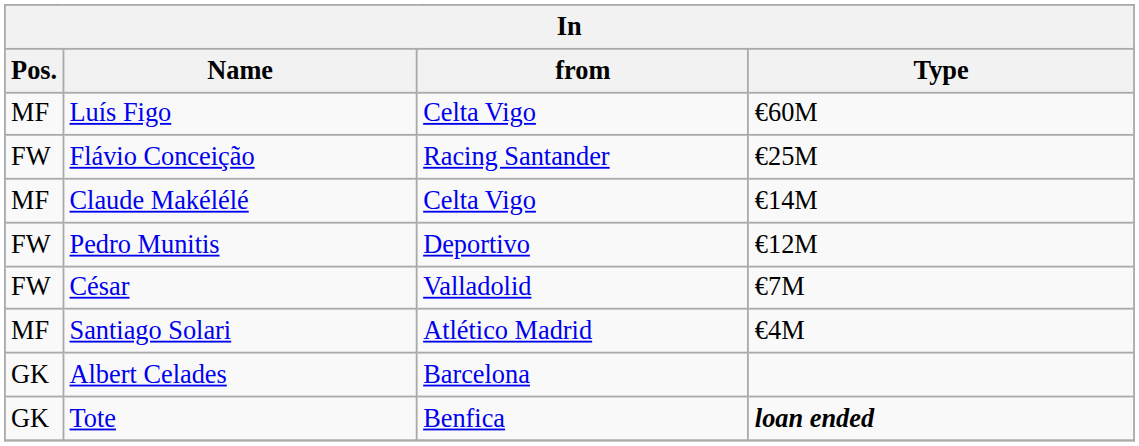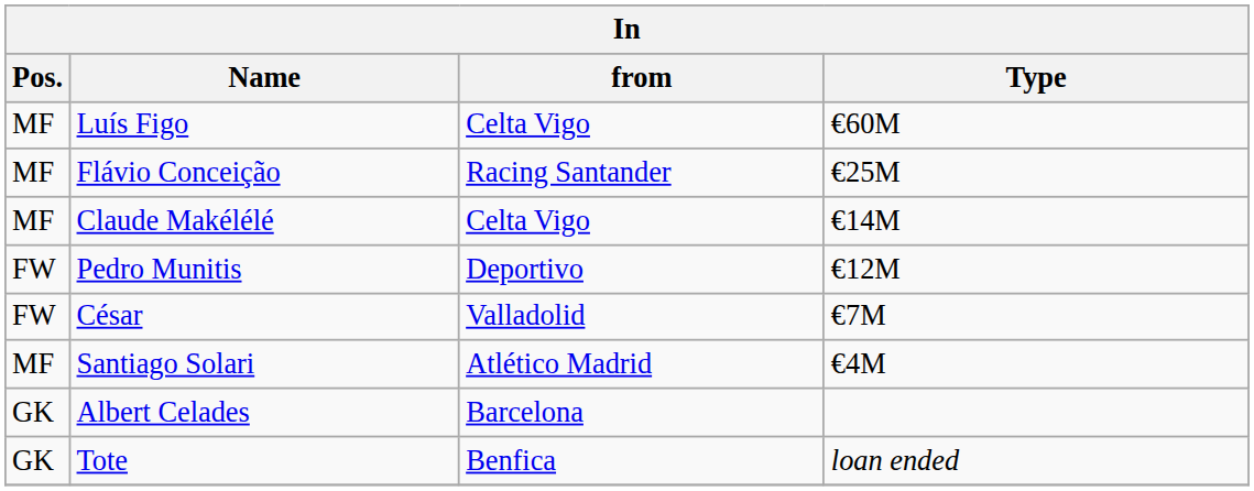Flávio Conceição | Pos.: FW -> MF
Tote | Type: bold -> normal
